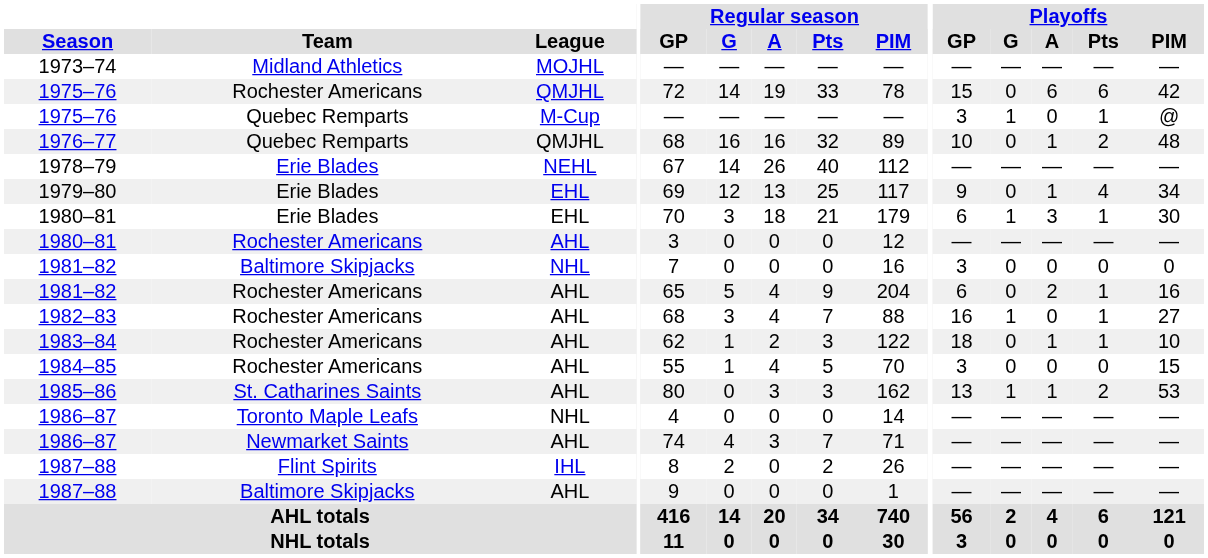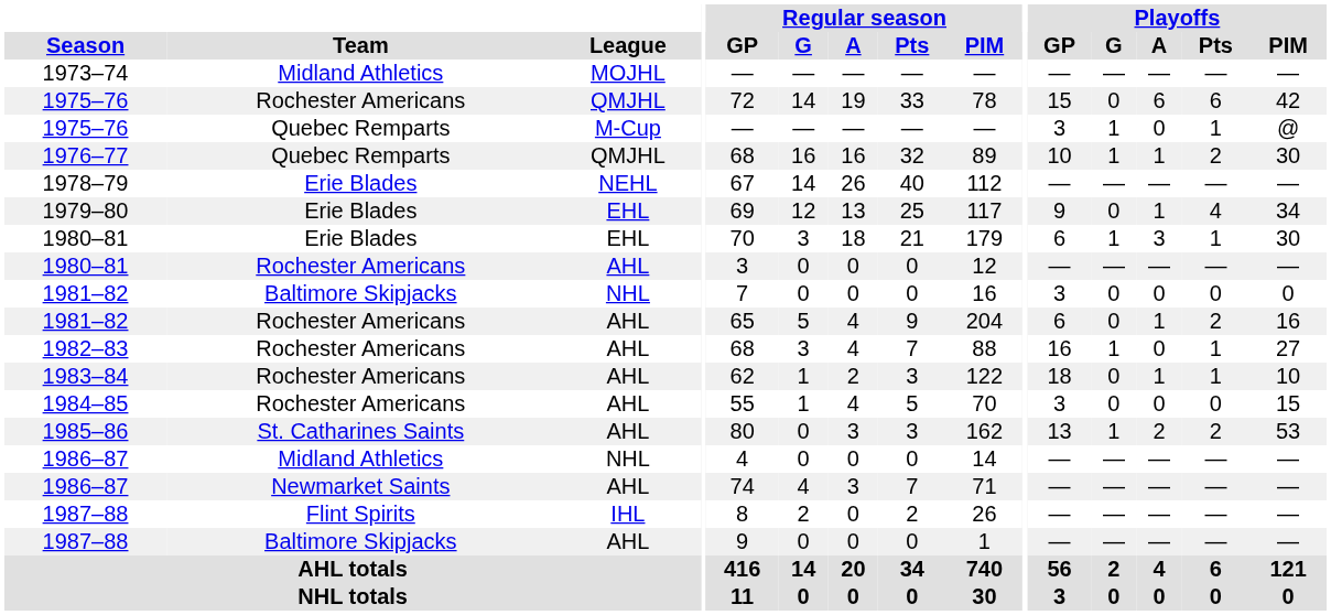1976–77 | Playoffs / G: 0 -> 1
1976–77 | Playoffs / PIM: 48 -> 30
1981–82 / AHL | Playoffs / A: 2 -> 1
1981–82 / AHL | Playoffs / Pts: 1 -> 2
1985–86 | Playoffs / A: 1 -> 2
1986–87 / NHL | Team: Toronto Maple Leafs -> Midland Athletics
